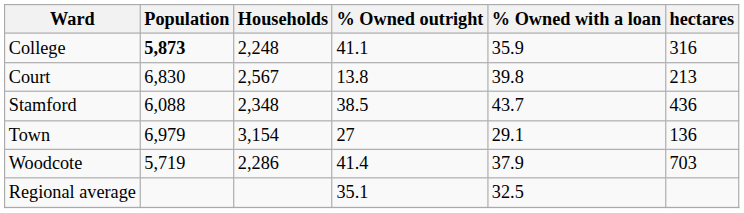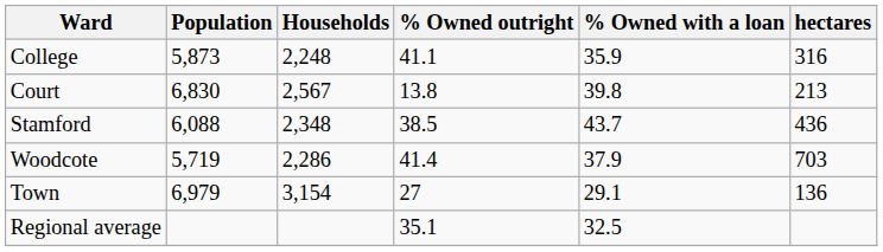College | Population: bold -> normal
rows swapped: Town <-> Woodcote
